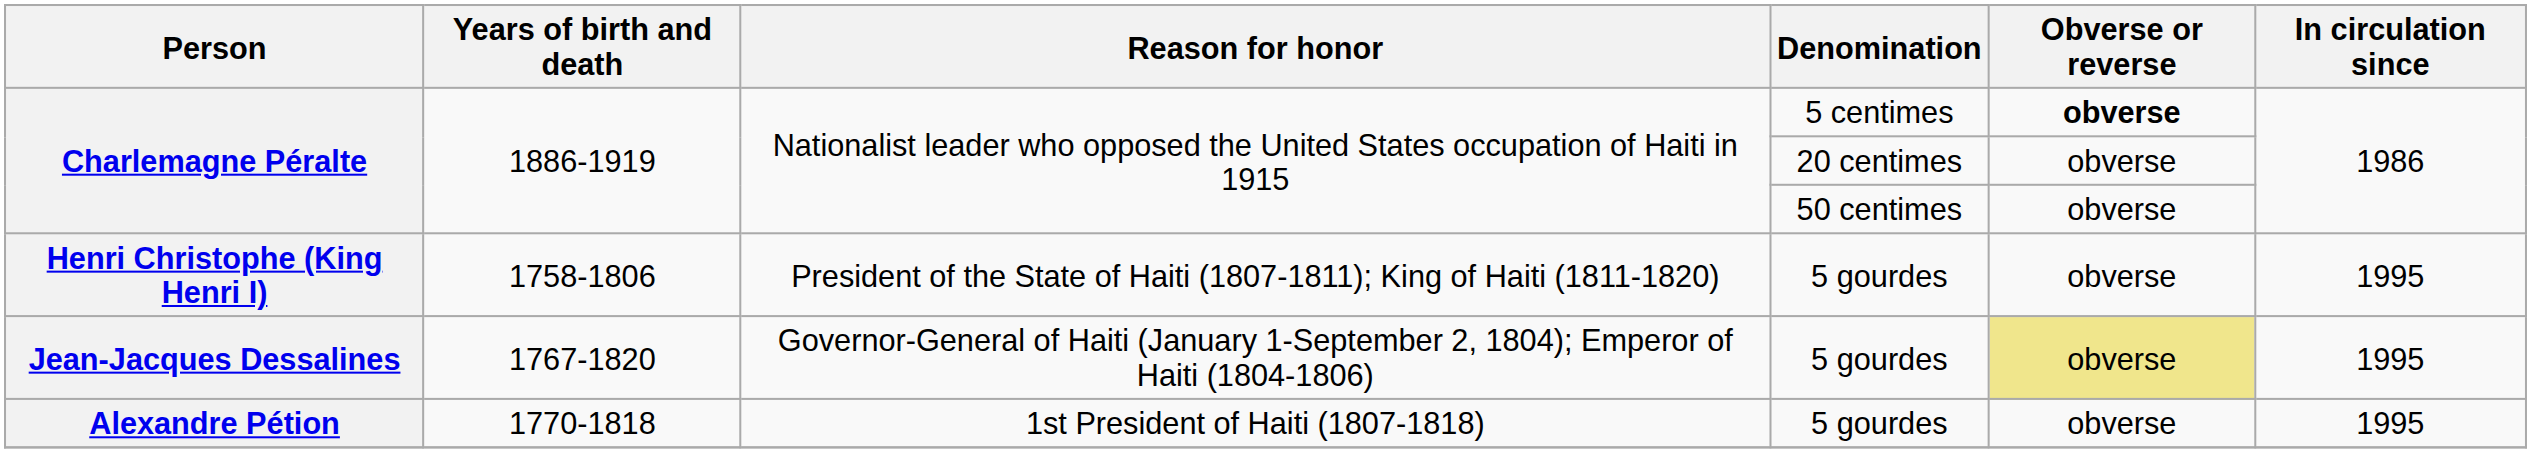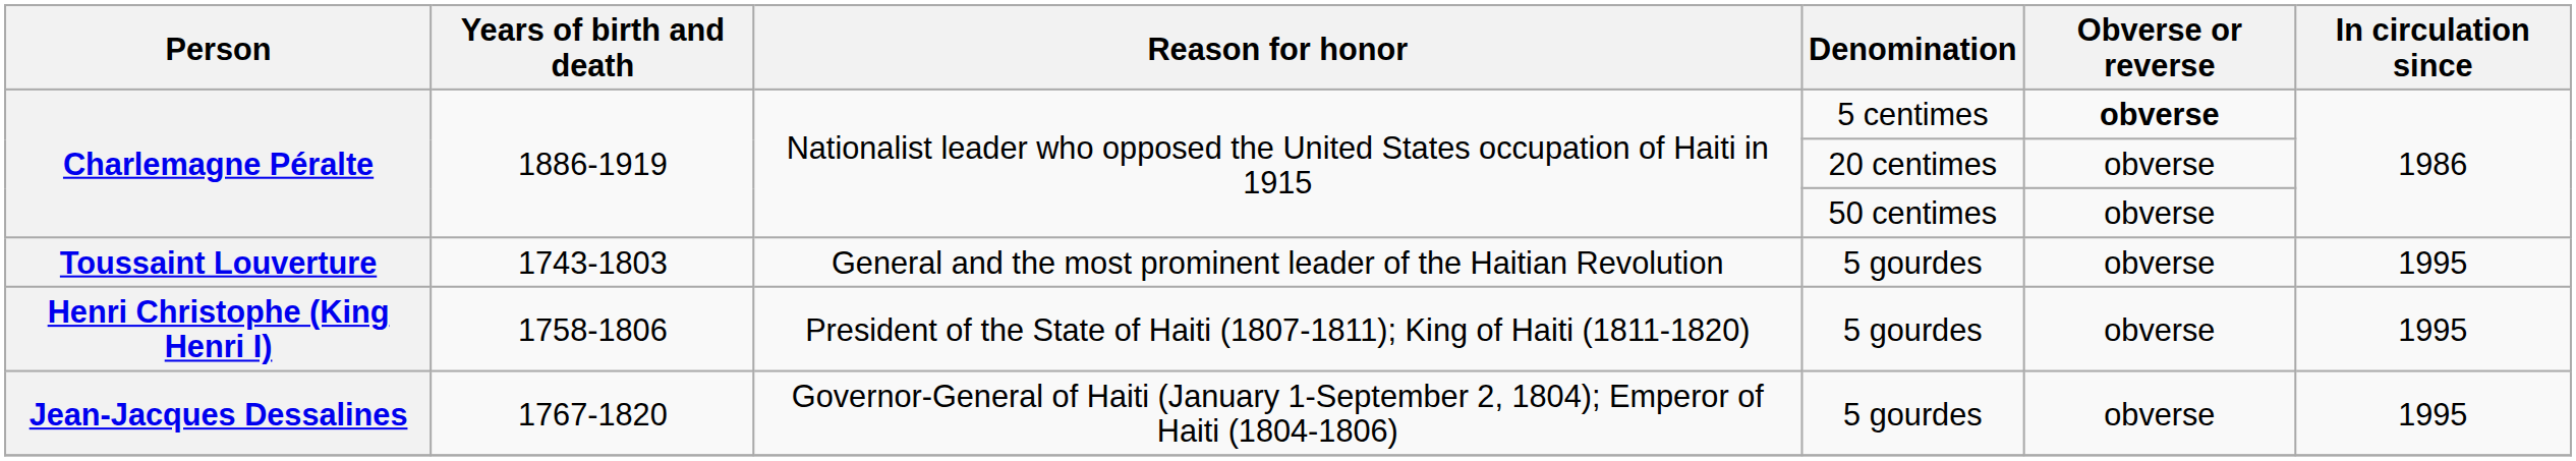+ row: Toussaint Louverture | 1743-1803 | General and the most prominent leader of the Haitian Revolution | 5 gourdes | obverse | 1995
Jean-Jacques Dessalines | Obverse or reverse: khaki background -> no background
- row: Alexandre Pétion | 1770-1818 | 1st President of Haiti (1807-1818) | 5 gourdes | obverse | 1995
